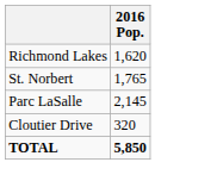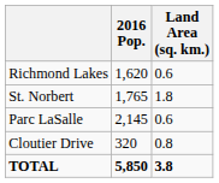+ column: Land Area (sq. km.) | 0.6 | 1.8 | 0.6 | 0.8 | 3.8
